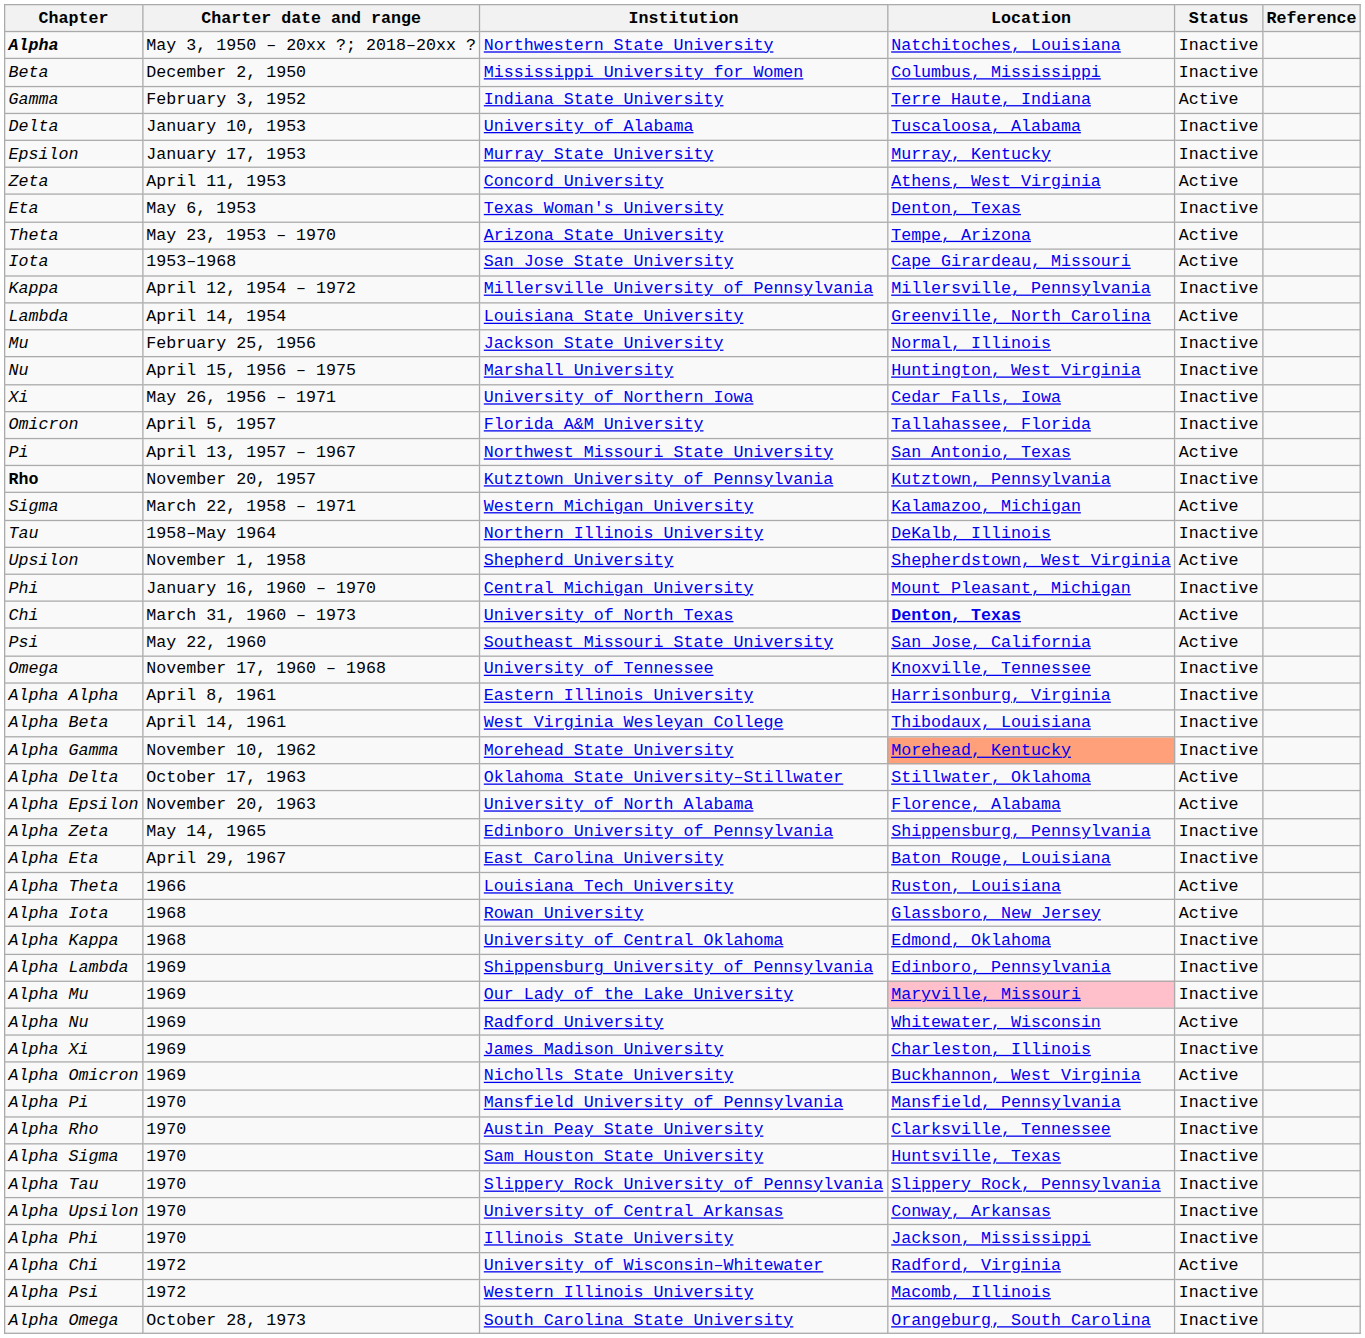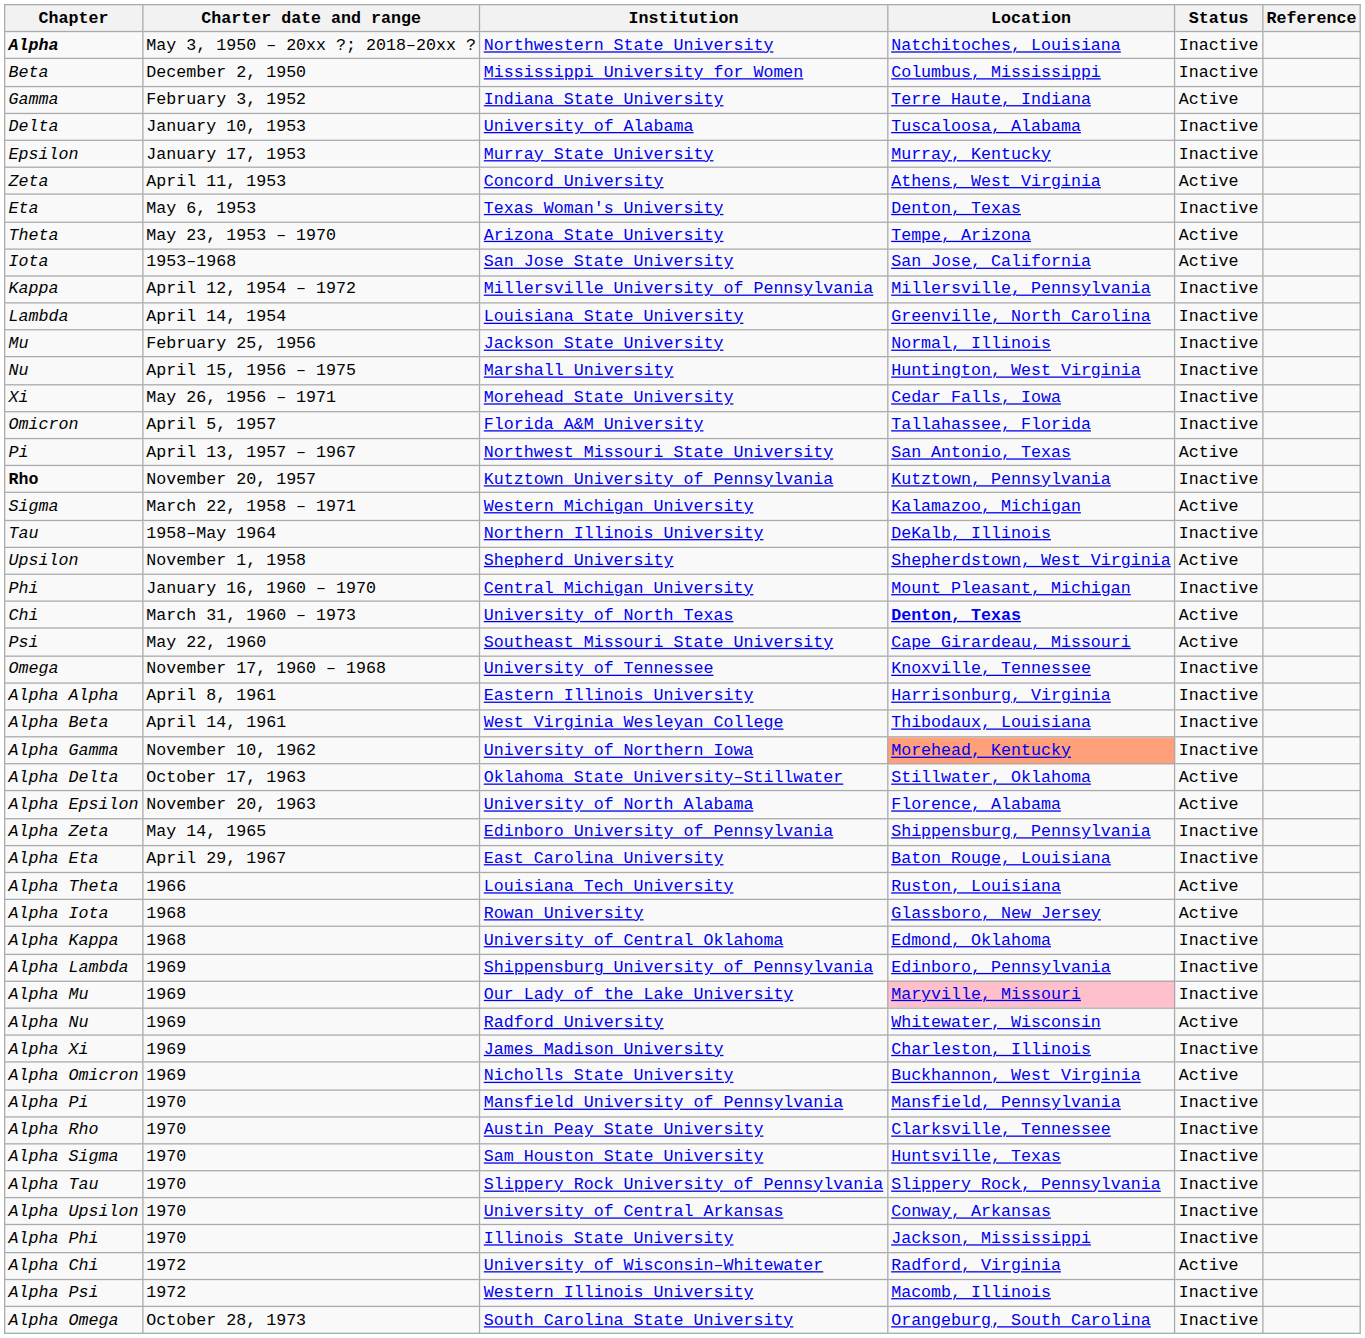Iota | Location: Cape Girardeau, Missouri -> San Jose, California
Lambda | Status: Active -> Inactive
Xi | Institution: University of Northern Iowa -> Morehead State University
Psi | Location: San Jose, California -> Cape Girardeau, Missouri
Alpha Gamma | Institution: Morehead State University -> University of Northern Iowa
